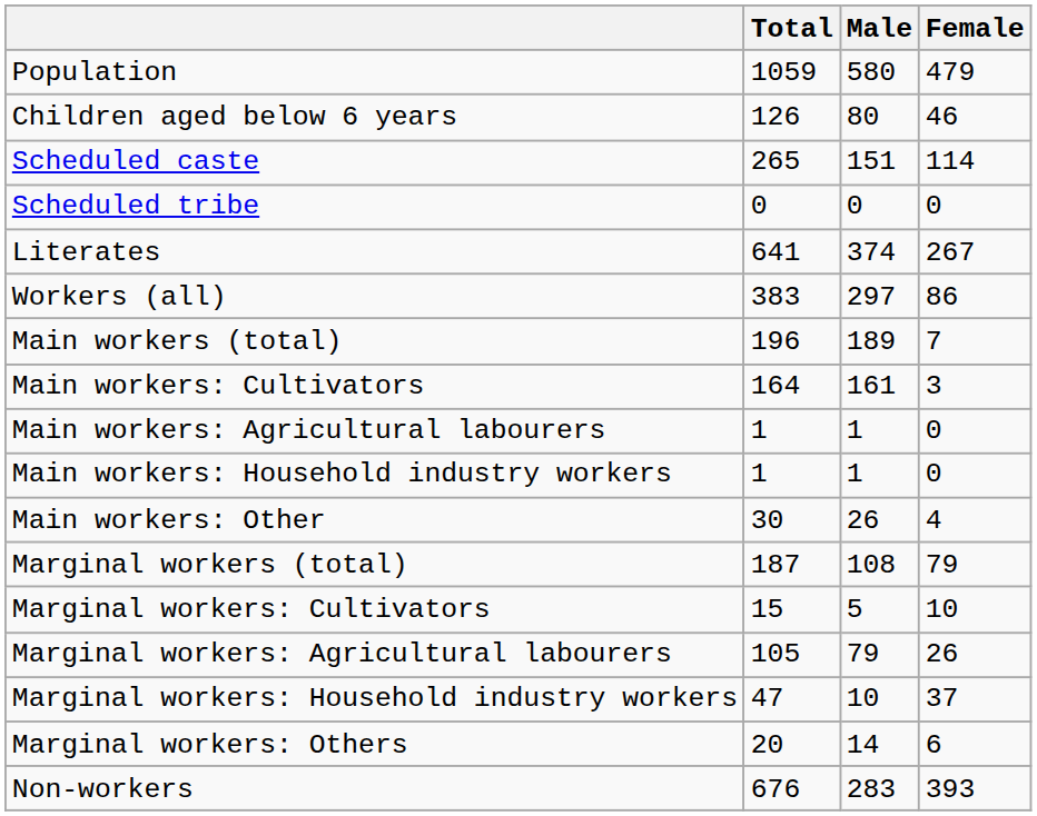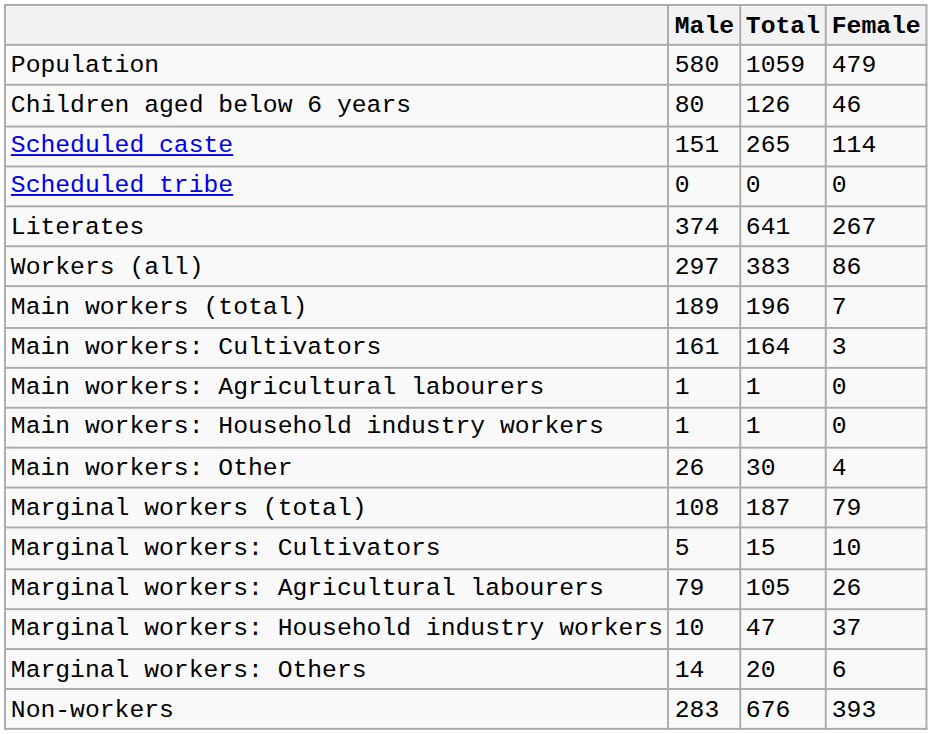columns swapped: Total <-> Male
